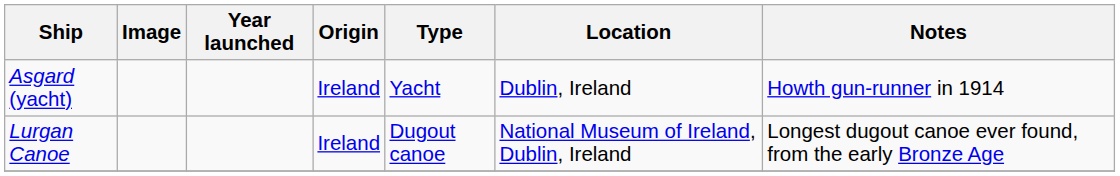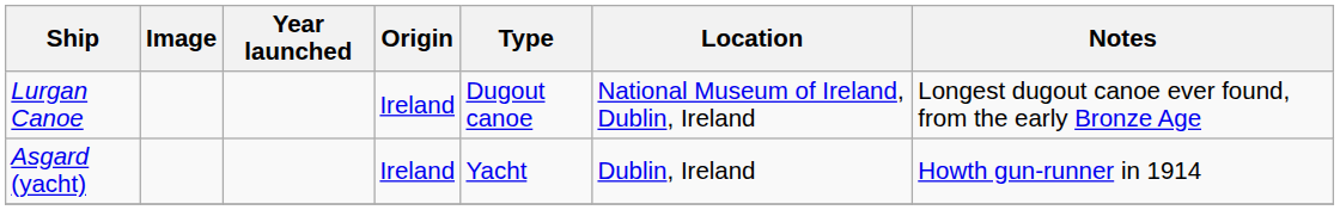rows swapped: Lurgan Canoe <-> Asgard (yacht)
